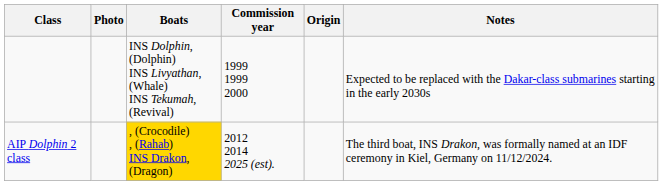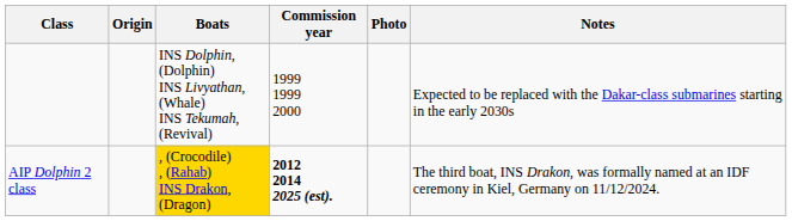columns swapped: Photo <-> Origin
AIP Dolphin 2 class | Commission year: normal -> bold
